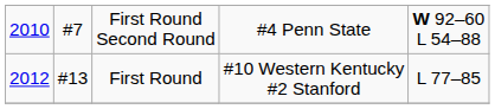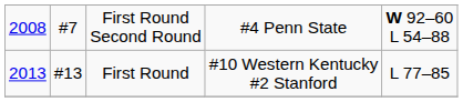First Round Second Round | column 1: 2010 -> 2008
First Round | column 1: 2012 -> 2013
